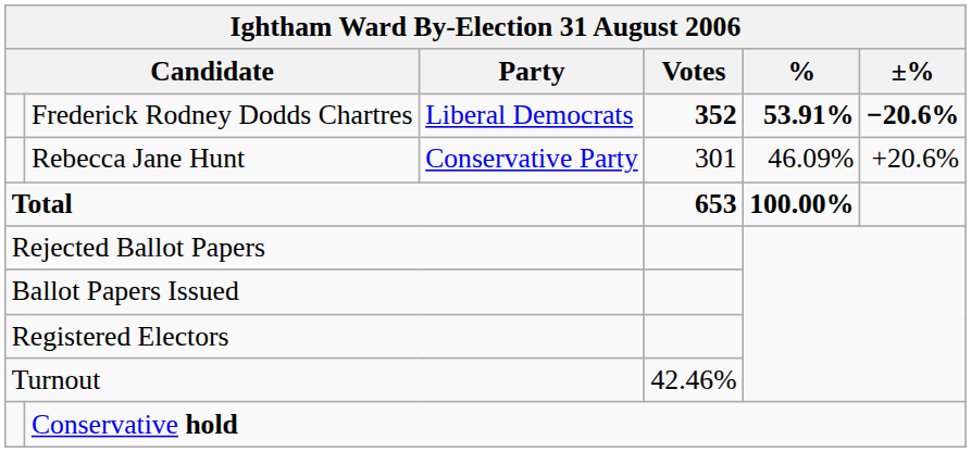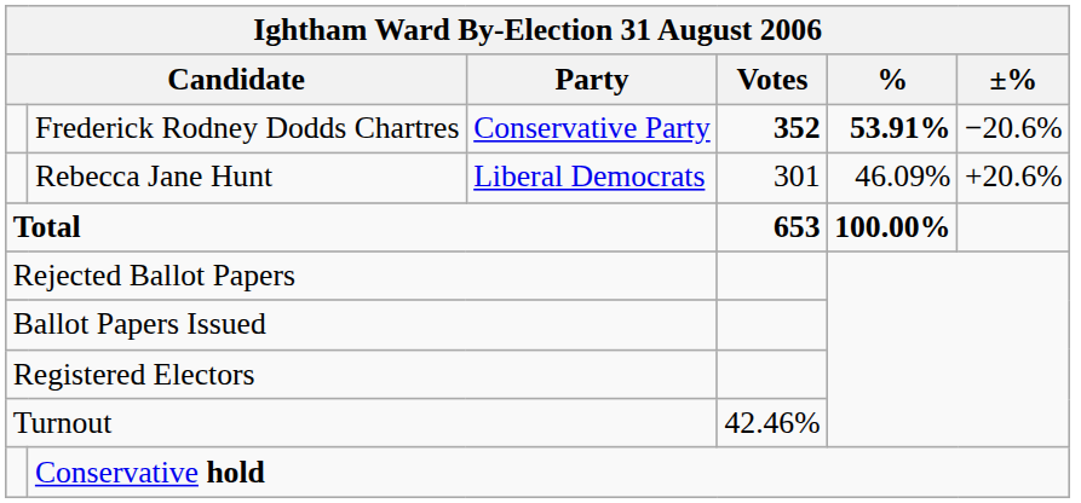Frederick Rodney Dodds Chartres | Ightham Ward By-Election 31 August 2006 / Party: Liberal Democrats -> Conservative Party
Frederick Rodney Dodds Chartres | Ightham Ward By-Election 31 August 2006 / ±%: bold -> normal
Rebecca Jane Hunt | Ightham Ward By-Election 31 August 2006 / Party: Conservative Party -> Liberal Democrats
